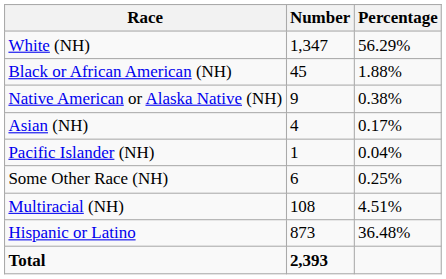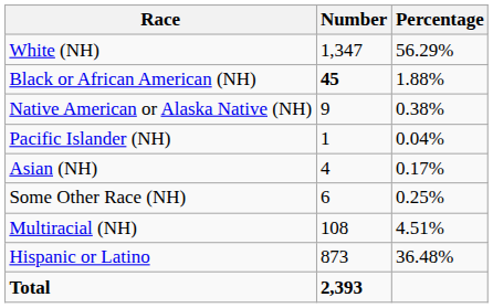Black or African American (NH) | Number: normal -> bold
rows swapped: Asian (NH) <-> Pacific Islander (NH)
